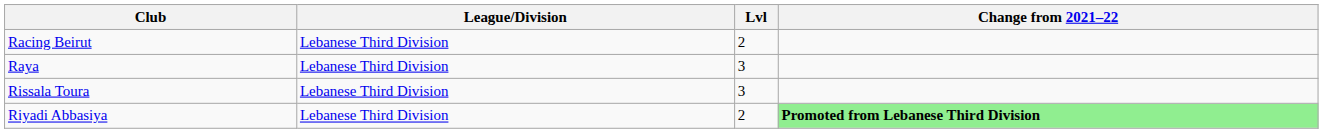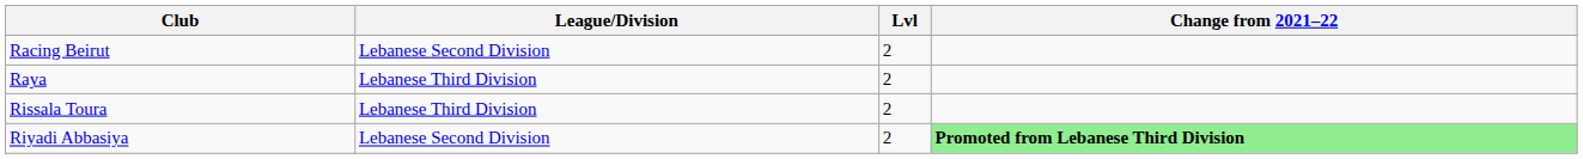Racing Beirut | League/Division: Lebanese Third Division -> Lebanese Second Division
Raya | Lvl: 3 -> 2
Rissala Toura | Lvl: 3 -> 2
Riyadi Abbasiya | League/Division: Lebanese Third Division -> Lebanese Second Division
